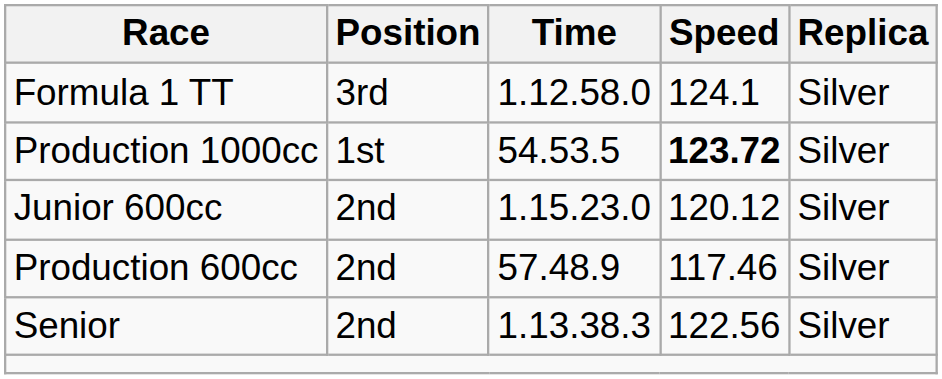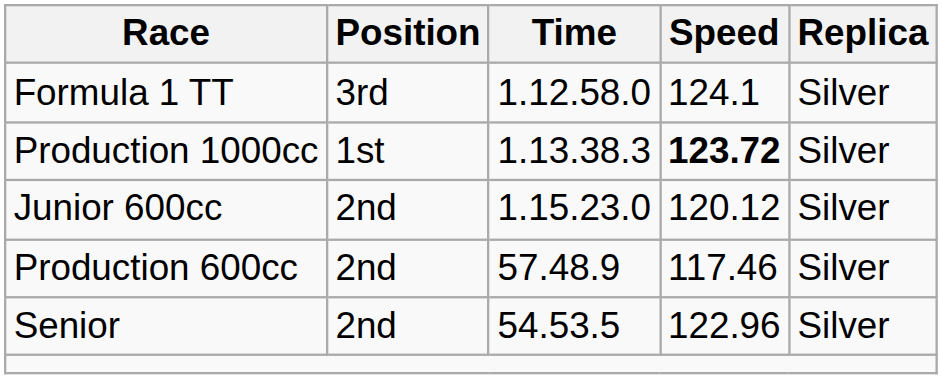Production 1000cc | Time: 54.53.5 -> 1.13.38.3
Senior | Time: 1.13.38.3 -> 54.53.5
Senior | Speed: 122.56 -> 122.96
